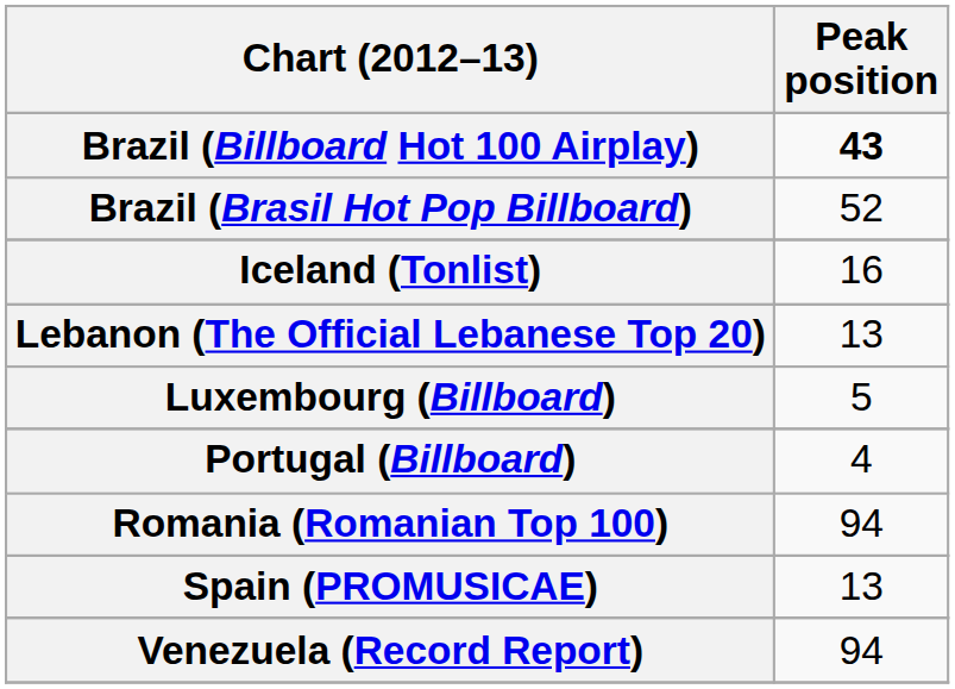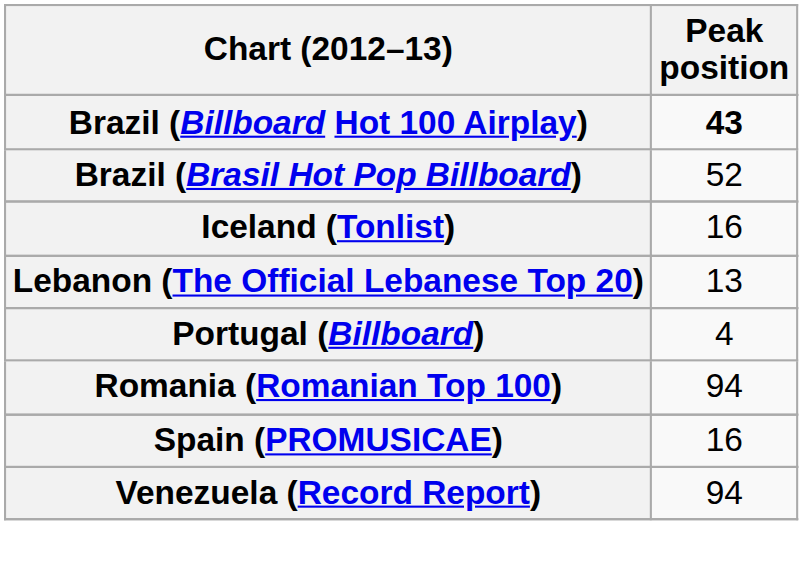- row: Luxembourg (Billboard) | 5
Spain (PROMUSICAE) | Peak position: 13 -> 16
